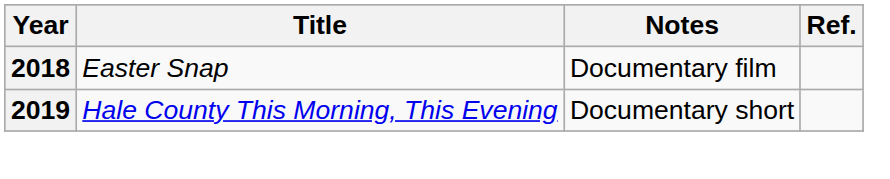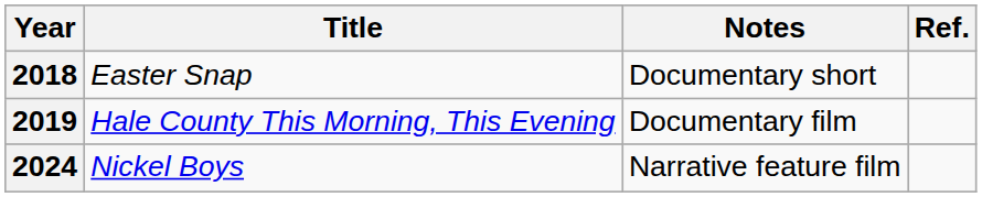2018 | Notes: Documentary film -> Documentary short
2019 | Notes: Documentary short -> Documentary film
+ row: 2024 | Nickel Boys | Narrative feature film
